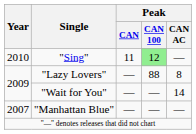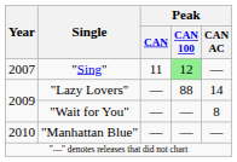"Sing" | Year: 2010 -> 2007
"Lazy Lovers" | Peak / CAN AC: 8 -> 14
"Wait for You" | Peak / CAN AC: 14 -> 8
"Manhattan Blue" | Year: 2007 -> 2010
